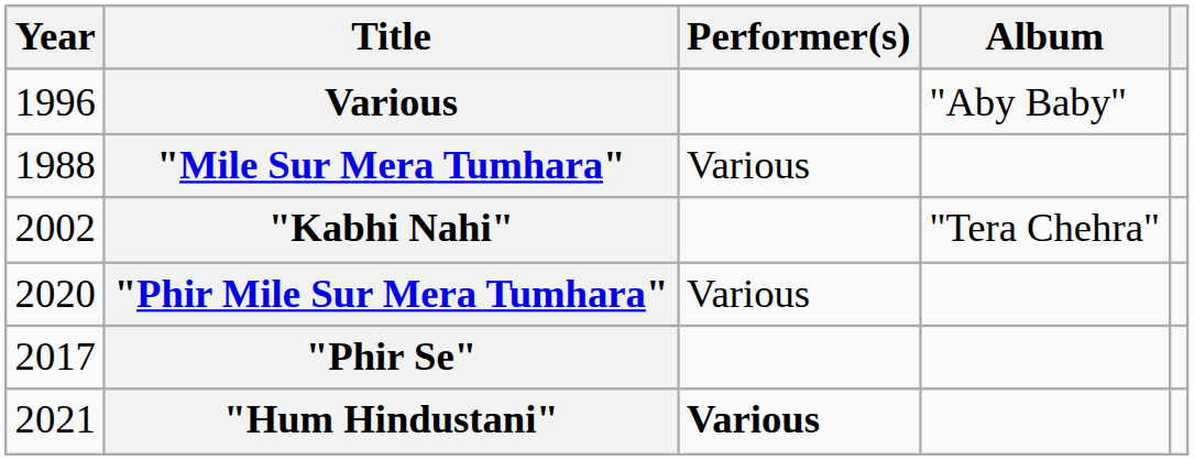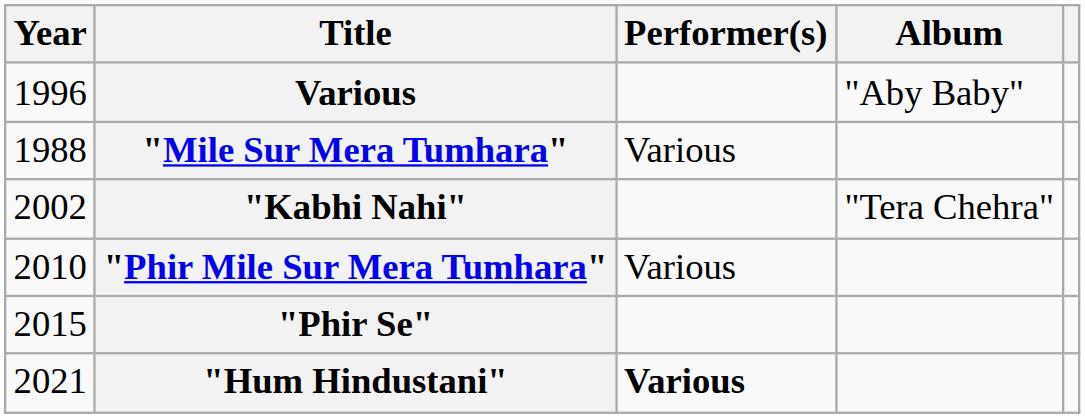"Phir Mile Sur Mera Tumhara" | Year: 2020 -> 2010
"Phir Se" | Year: 2017 -> 2015
